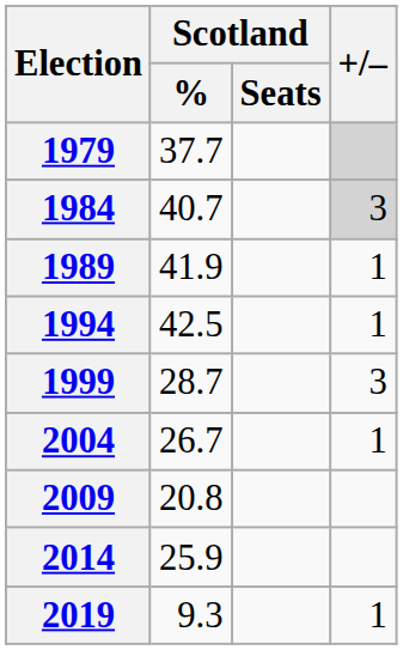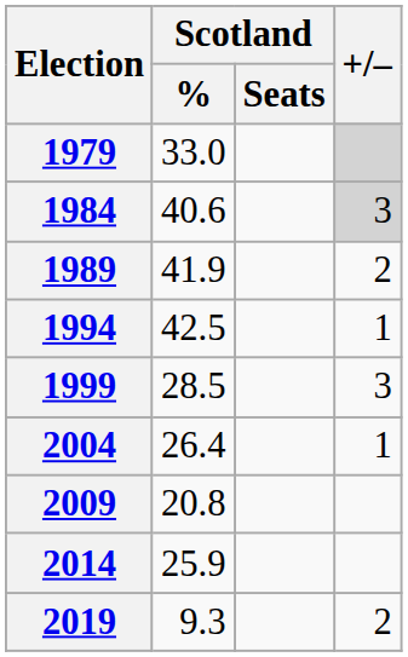1979 | Scotland / %: 37.7 -> 33.0
1984 | Scotland / %: 40.7 -> 40.6
1989 | +/–: 1 -> 2
1999 | Scotland / %: 28.7 -> 28.5
2004 | Scotland / %: 26.7 -> 26.4
2019 | +/–: 1 -> 2
